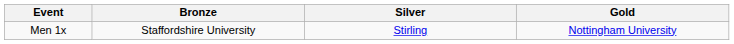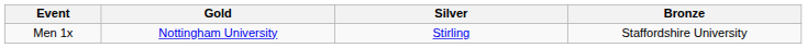columns swapped: Gold <-> Bronze
